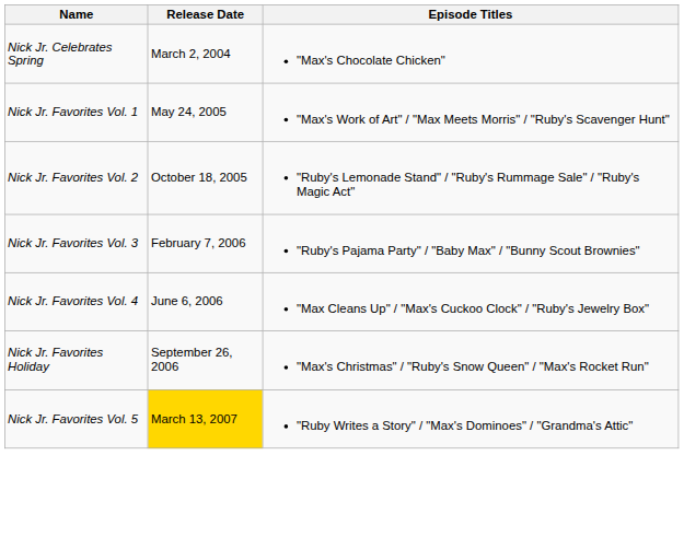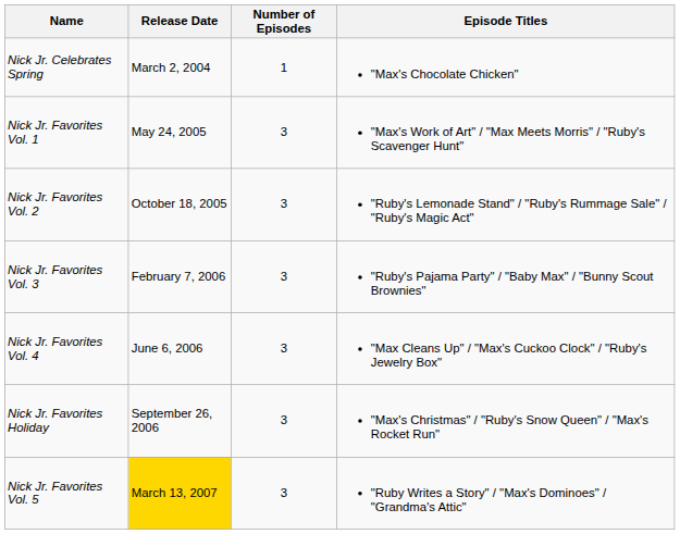+ column: Number of Episodes | 1 | 3 | 3 | 3 | 3 | 3 | 3
